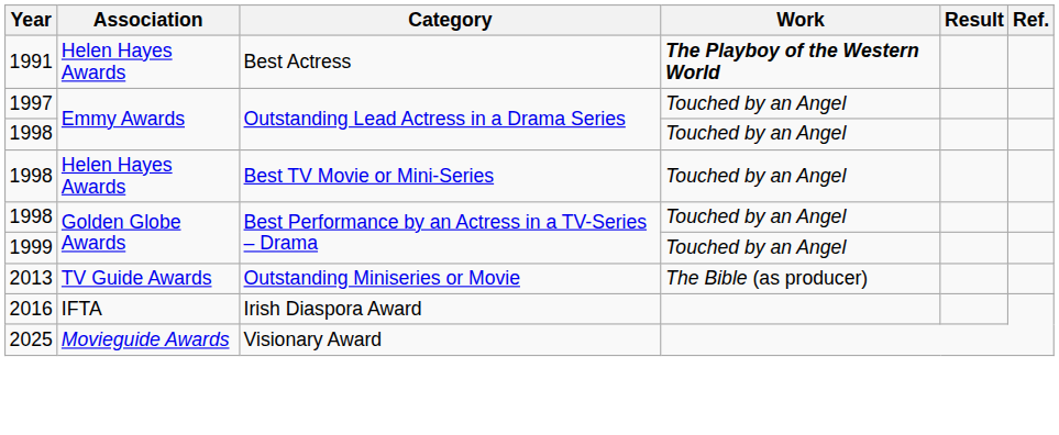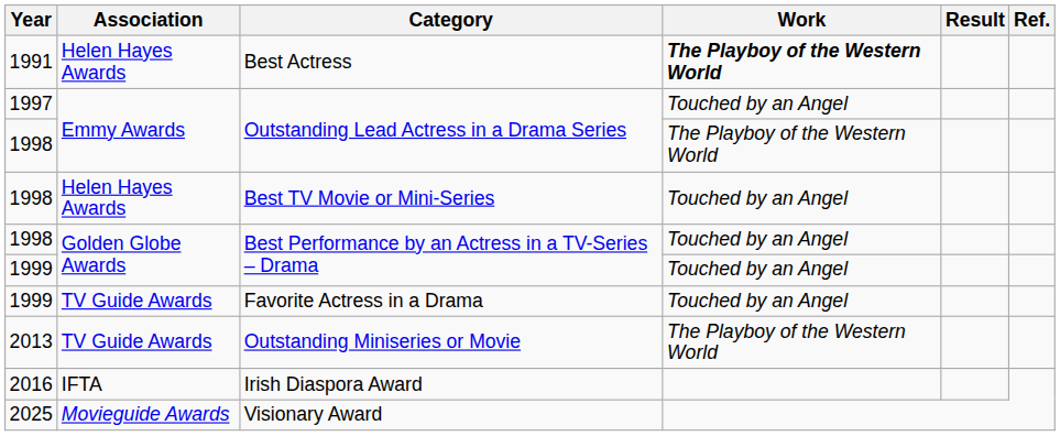1998 / Outstanding Lead Actress in a Drama Series | Work: Touched by an Angel -> The Playboy of the Western World
+ row: 1999 | TV Guide Awards | Favorite Actress in a Drama | Touched by an Angel
Outstanding Miniseries or Movie | Work: The Bible (as producer) -> The Playboy of the Western World
